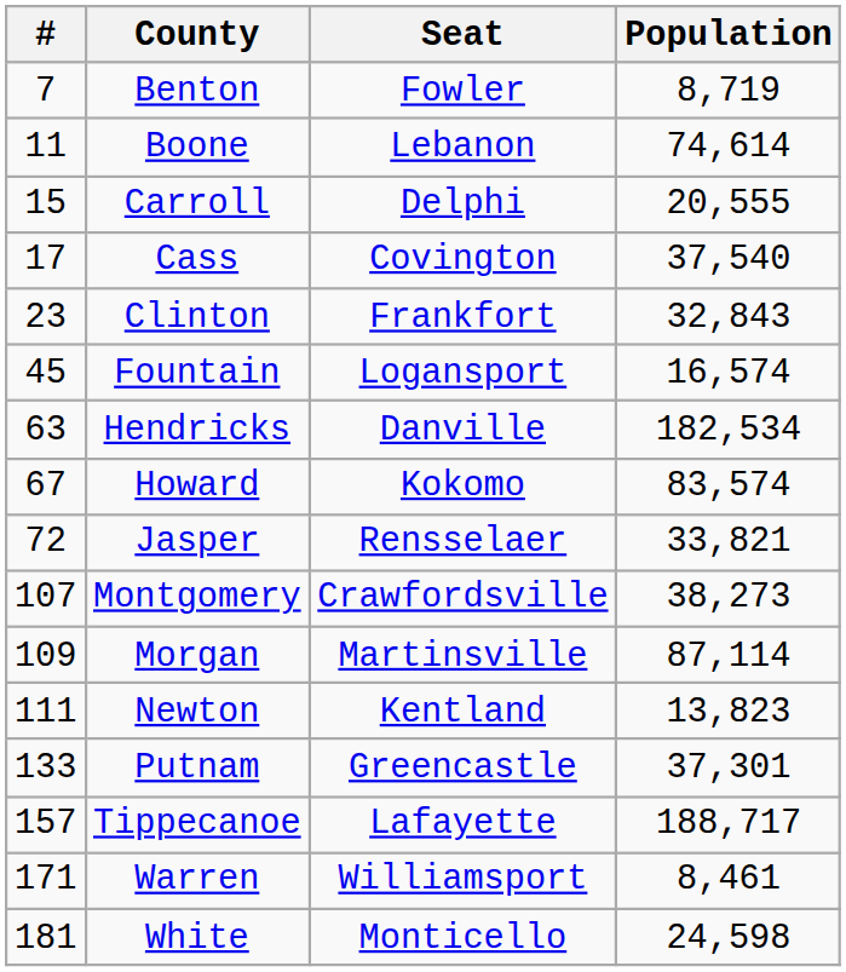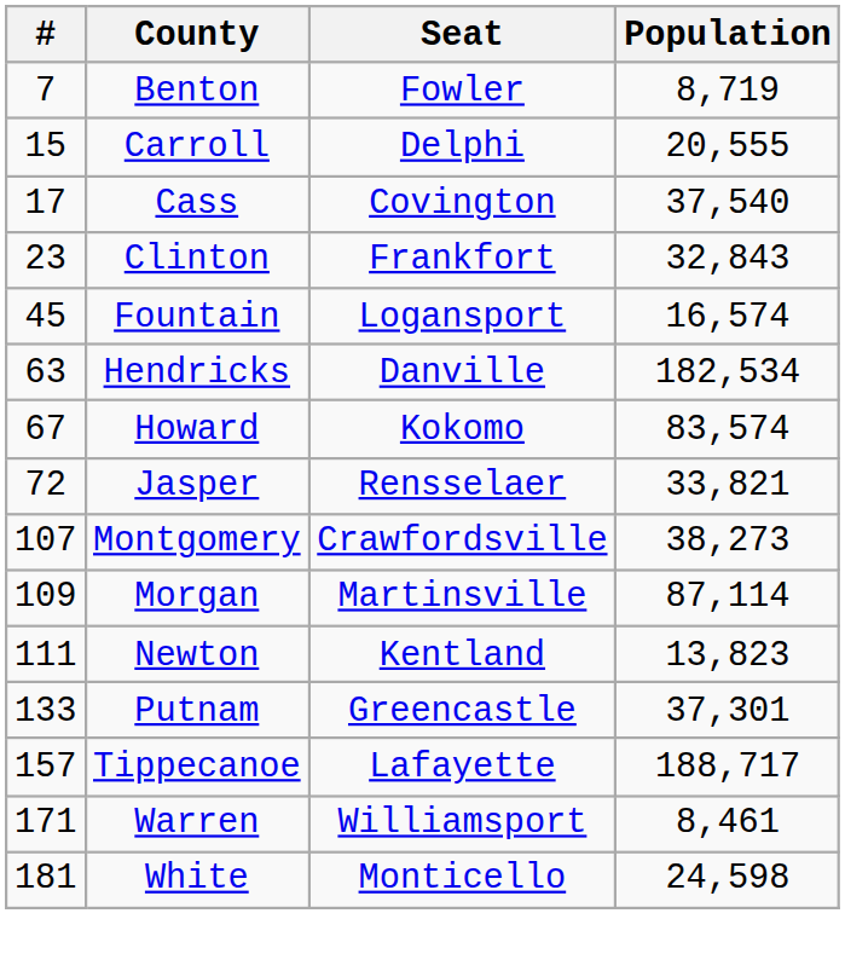- row: 11 | Boone | Lebanon | 74,614
